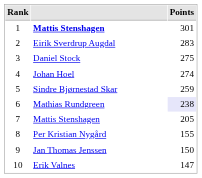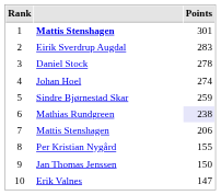Daniel Stock | Points: 275 -> 278
7 / Mattis Stenshagen | Points: 205 -> 206
